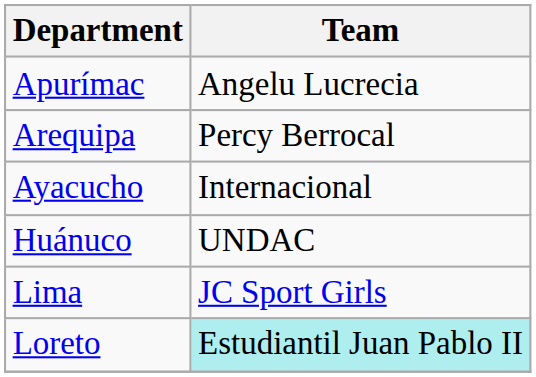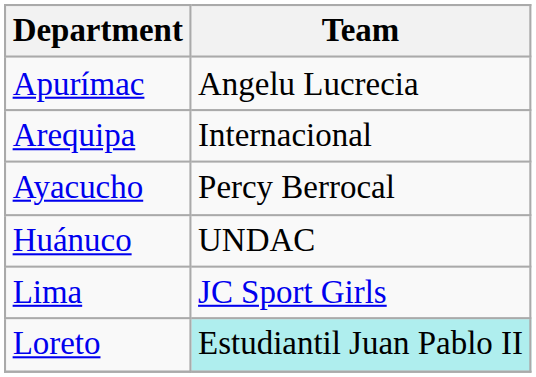Arequipa | Team: Percy Berrocal -> Internacional
Ayacucho | Team: Internacional -> Percy Berrocal
